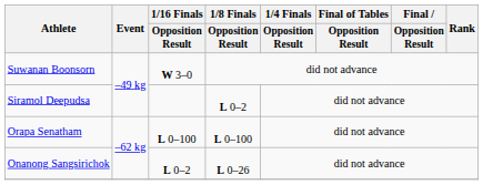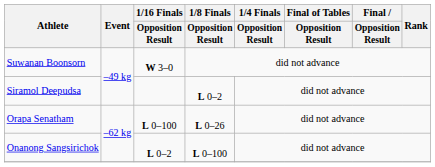Orapa Senatham | 1/8 Finals / Opposition Result: L 0–100 -> L 0–26
Onanong Sangsirichok | 1/8 Finals / Opposition Result: L 0–26 -> L 0–100
